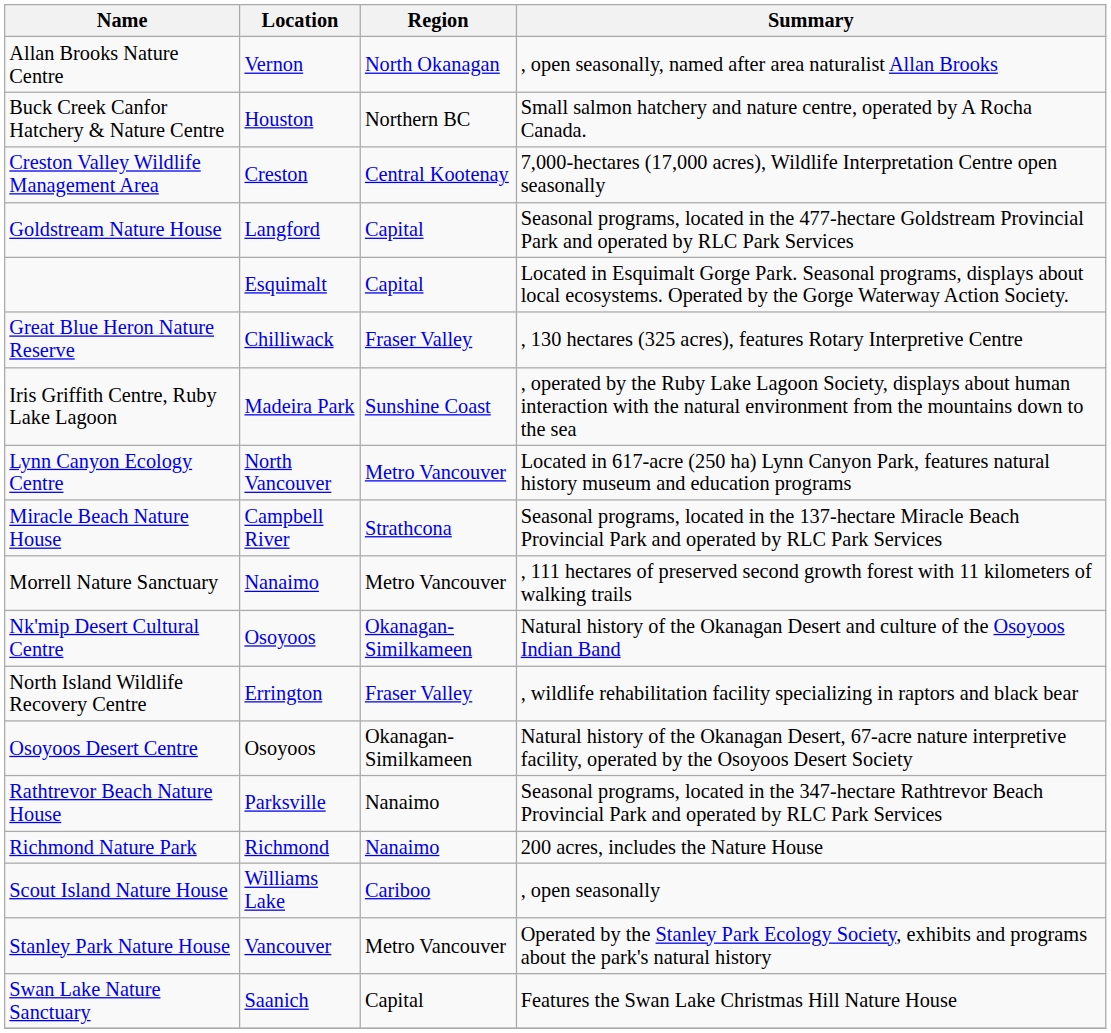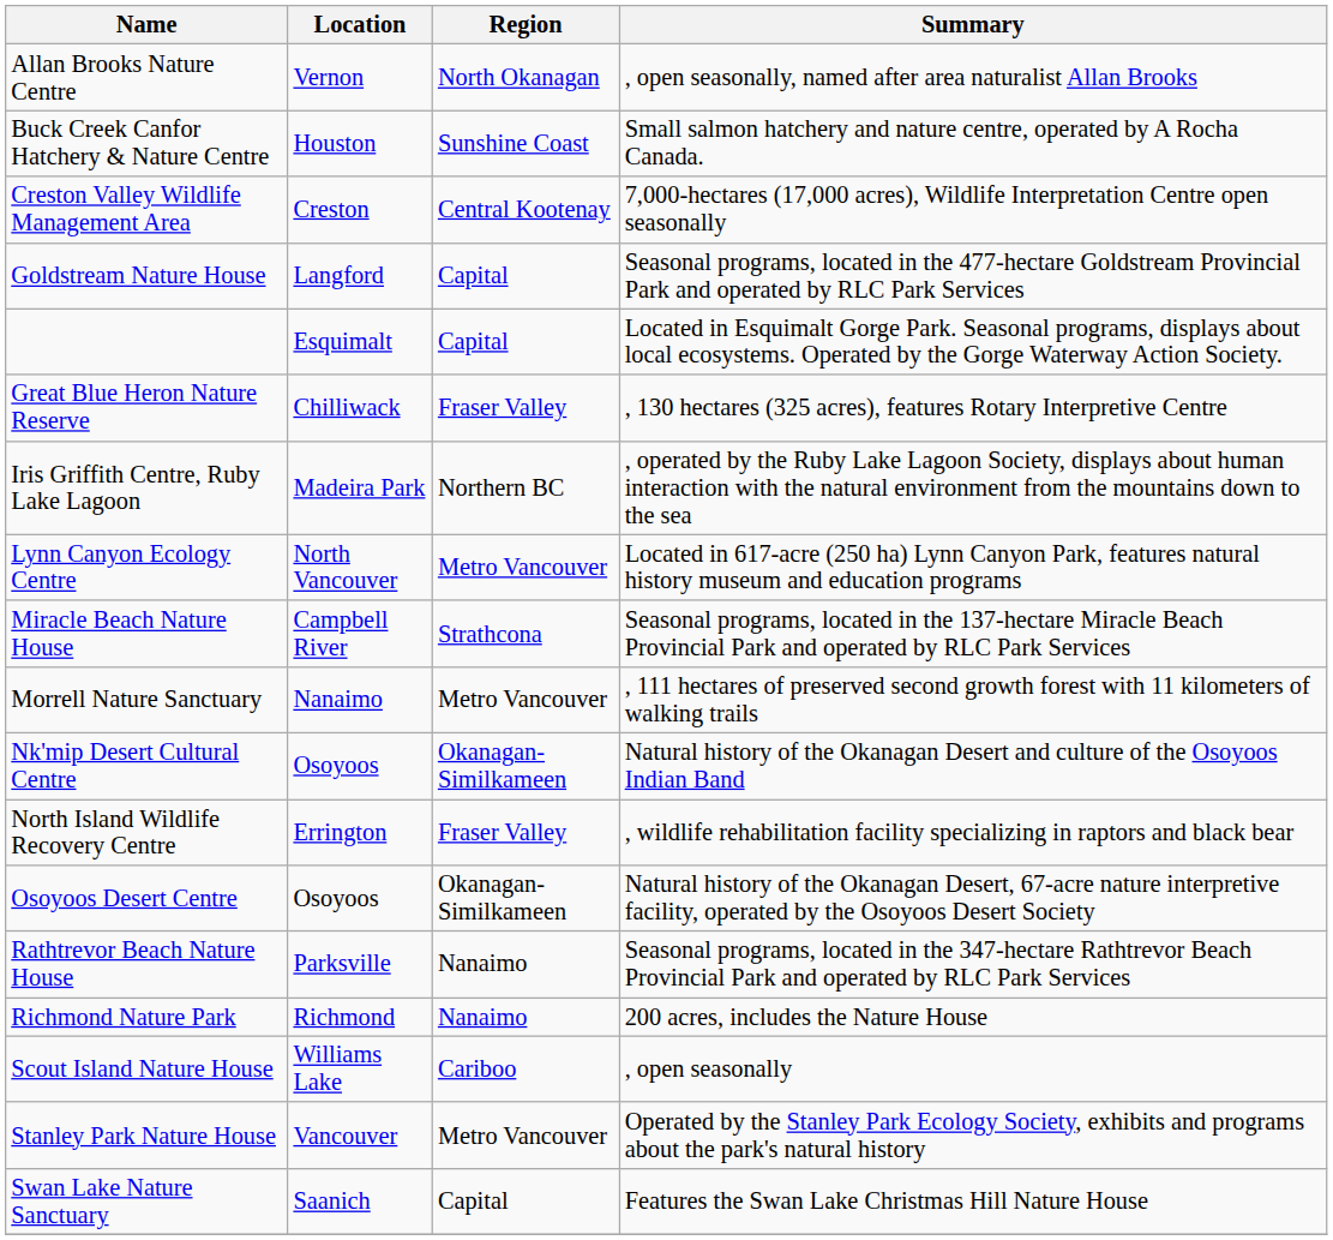Buck Creek Canfor Hatchery & Nature Centre | Region: Northern BC -> Sunshine Coast
Iris Griffith Centre, Ruby Lake Lagoon | Region: Sunshine Coast -> Northern BC
